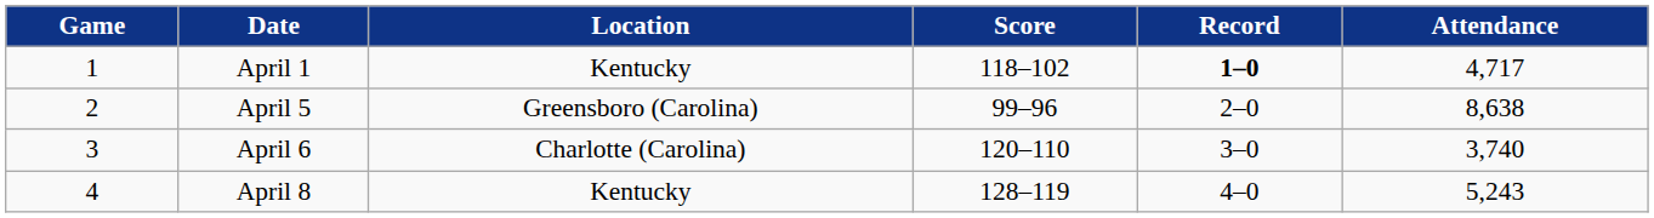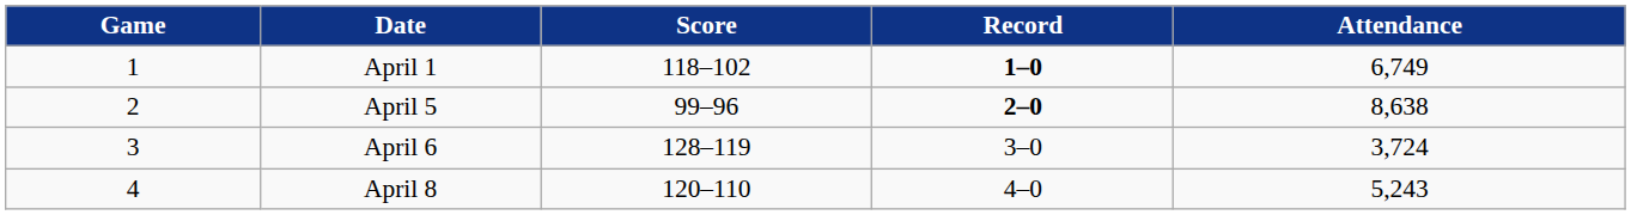- column: Location | Kentucky | Greensboro (Carolina) | Charlotte (Carolina) | Kentucky
April 1 | Attendance: 4,717 -> 6,749
April 5 | Record: normal -> bold
April 6 | Score: 120–110 -> 128–119
April 6 | Attendance: 3,740 -> 3,724
April 8 | Score: 128–119 -> 120–110
